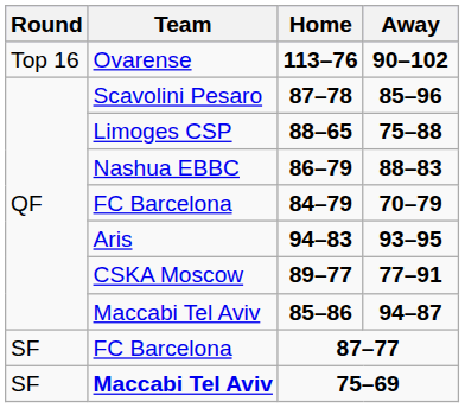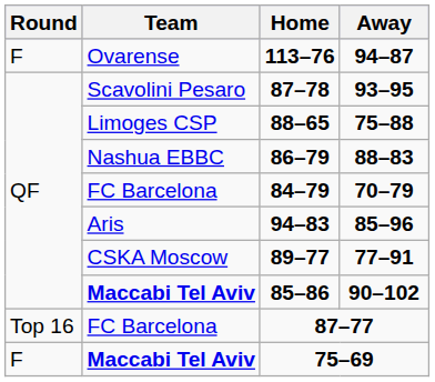113–76 | Round: Top 16 -> F
113–76 | Away: 90–102 -> 94–87
87–78 | Away: 85–96 -> 93–95
94–83 | Away: 93–95 -> 85–96
85–86 | Team: normal -> bold
85–86 | Away: 94–87 -> 90–102
87–77 | Round: SF -> Top 16
75–69 | Round: SF -> F
